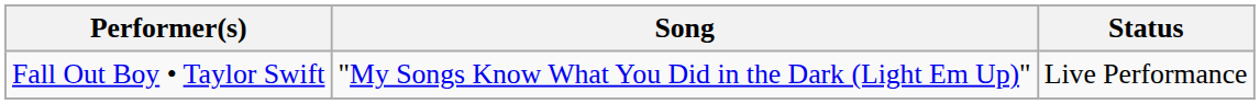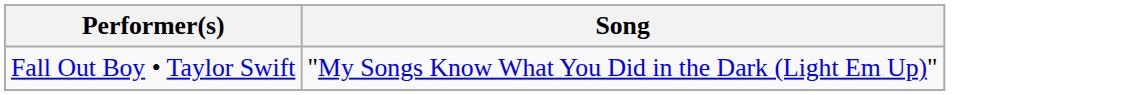- column: Status | Live Performance
